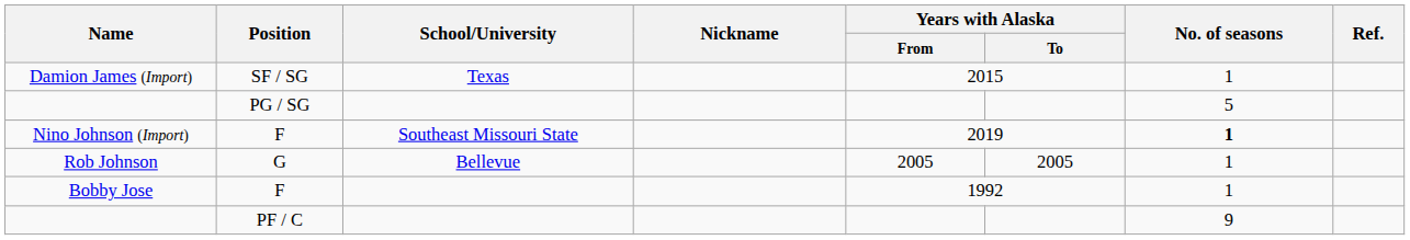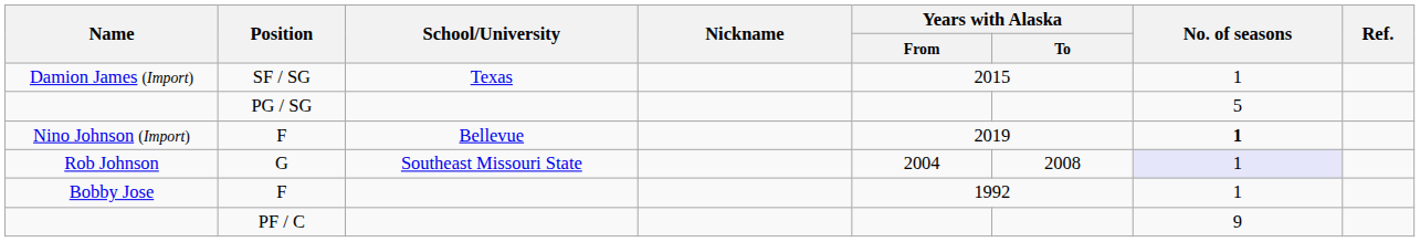Nino Johnson (Import) | School/University: Southeast Missouri State -> Bellevue
Rob Johnson | School/University: Bellevue -> Southeast Missouri State
Rob Johnson | Years with Alaska / From: 2005 -> 2004
Rob Johnson | Years with Alaska / To: 2005 -> 2008
Rob Johnson | No. of seasons: no background -> lavender background
